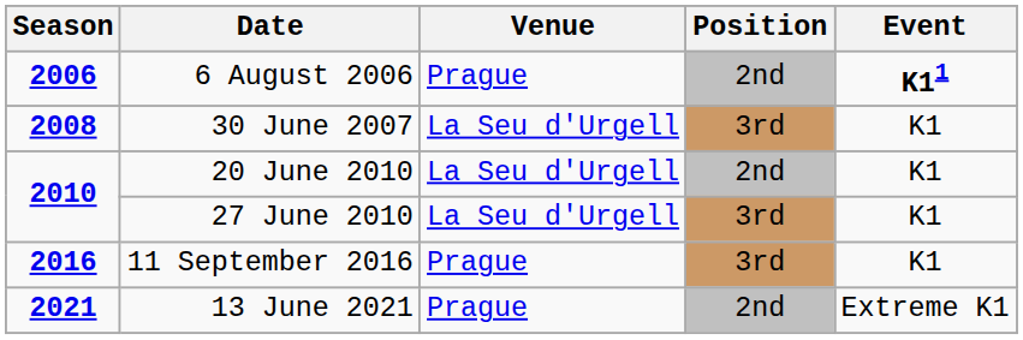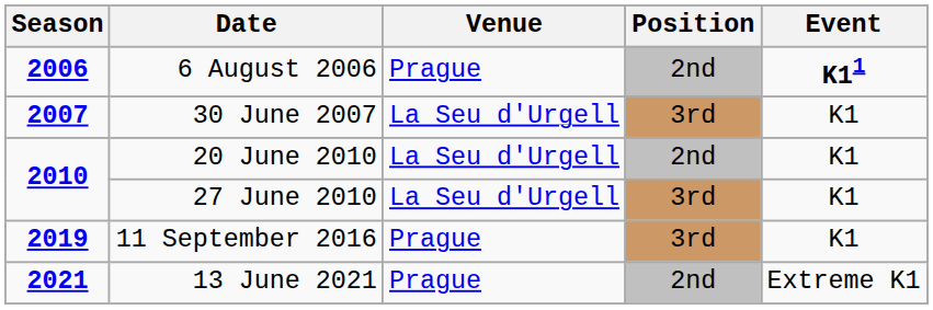30 June 2007 | Season: 2008 -> 2007
11 September 2016 | Season: 2016 -> 2019
